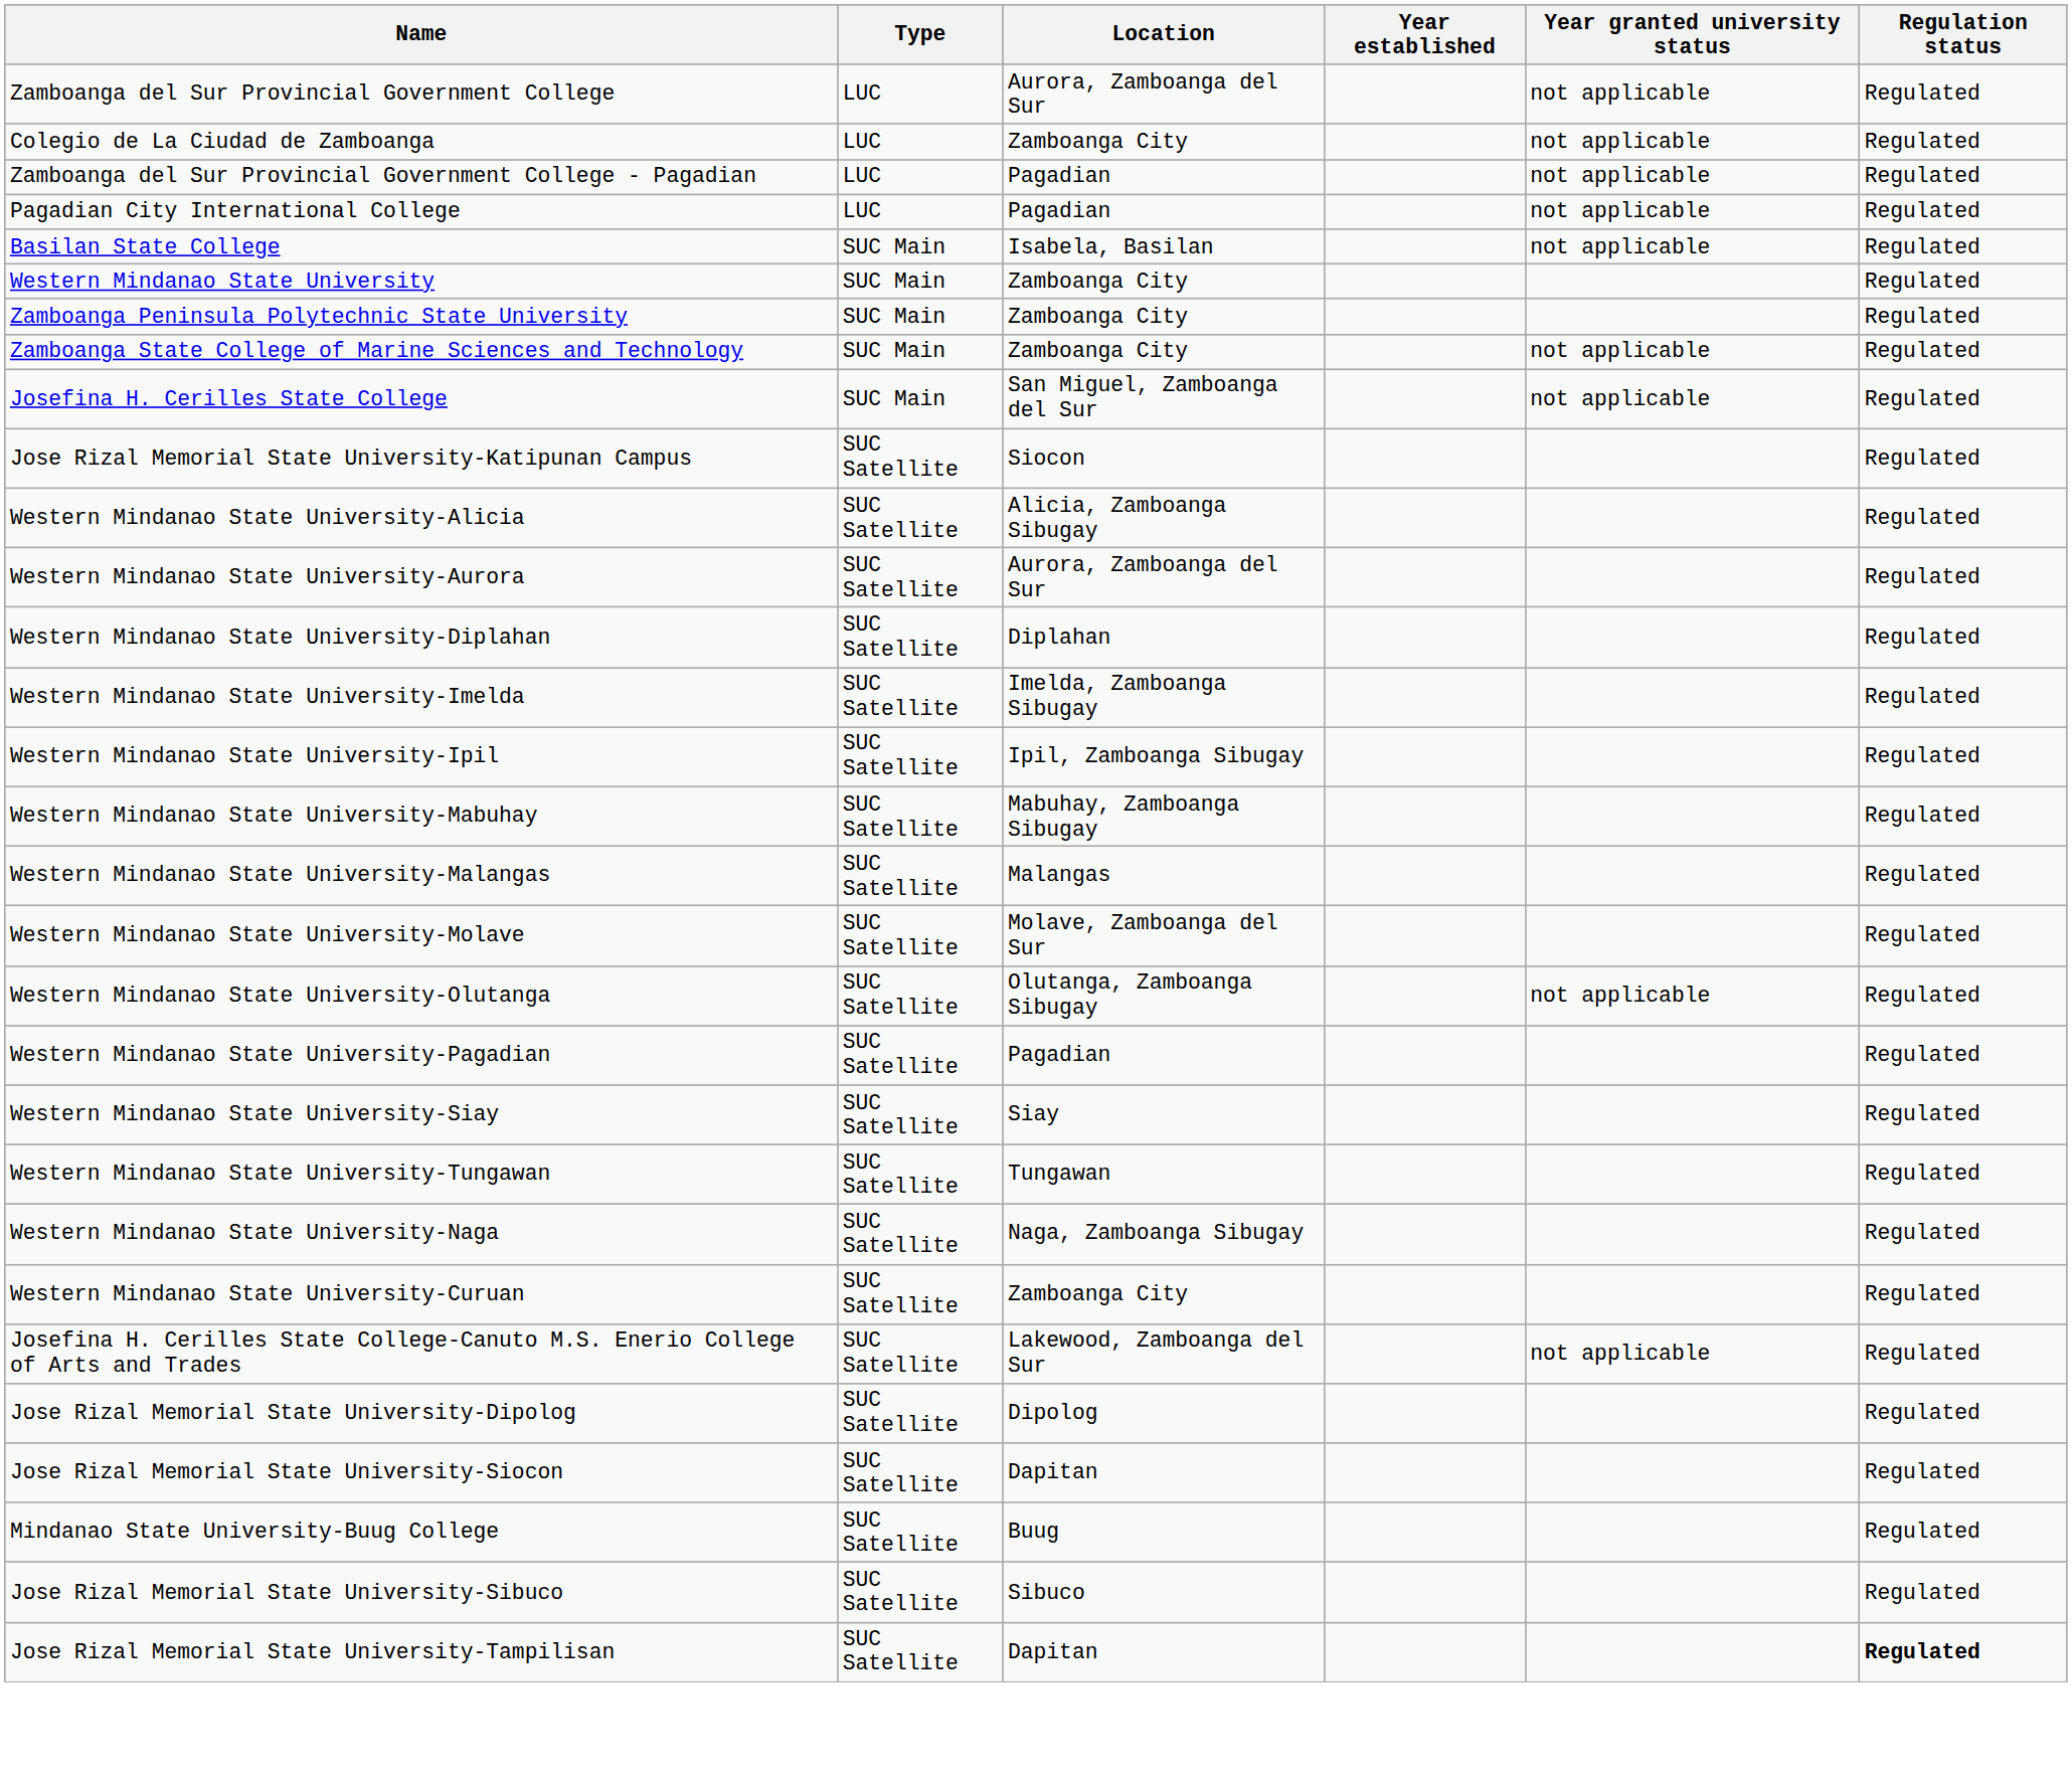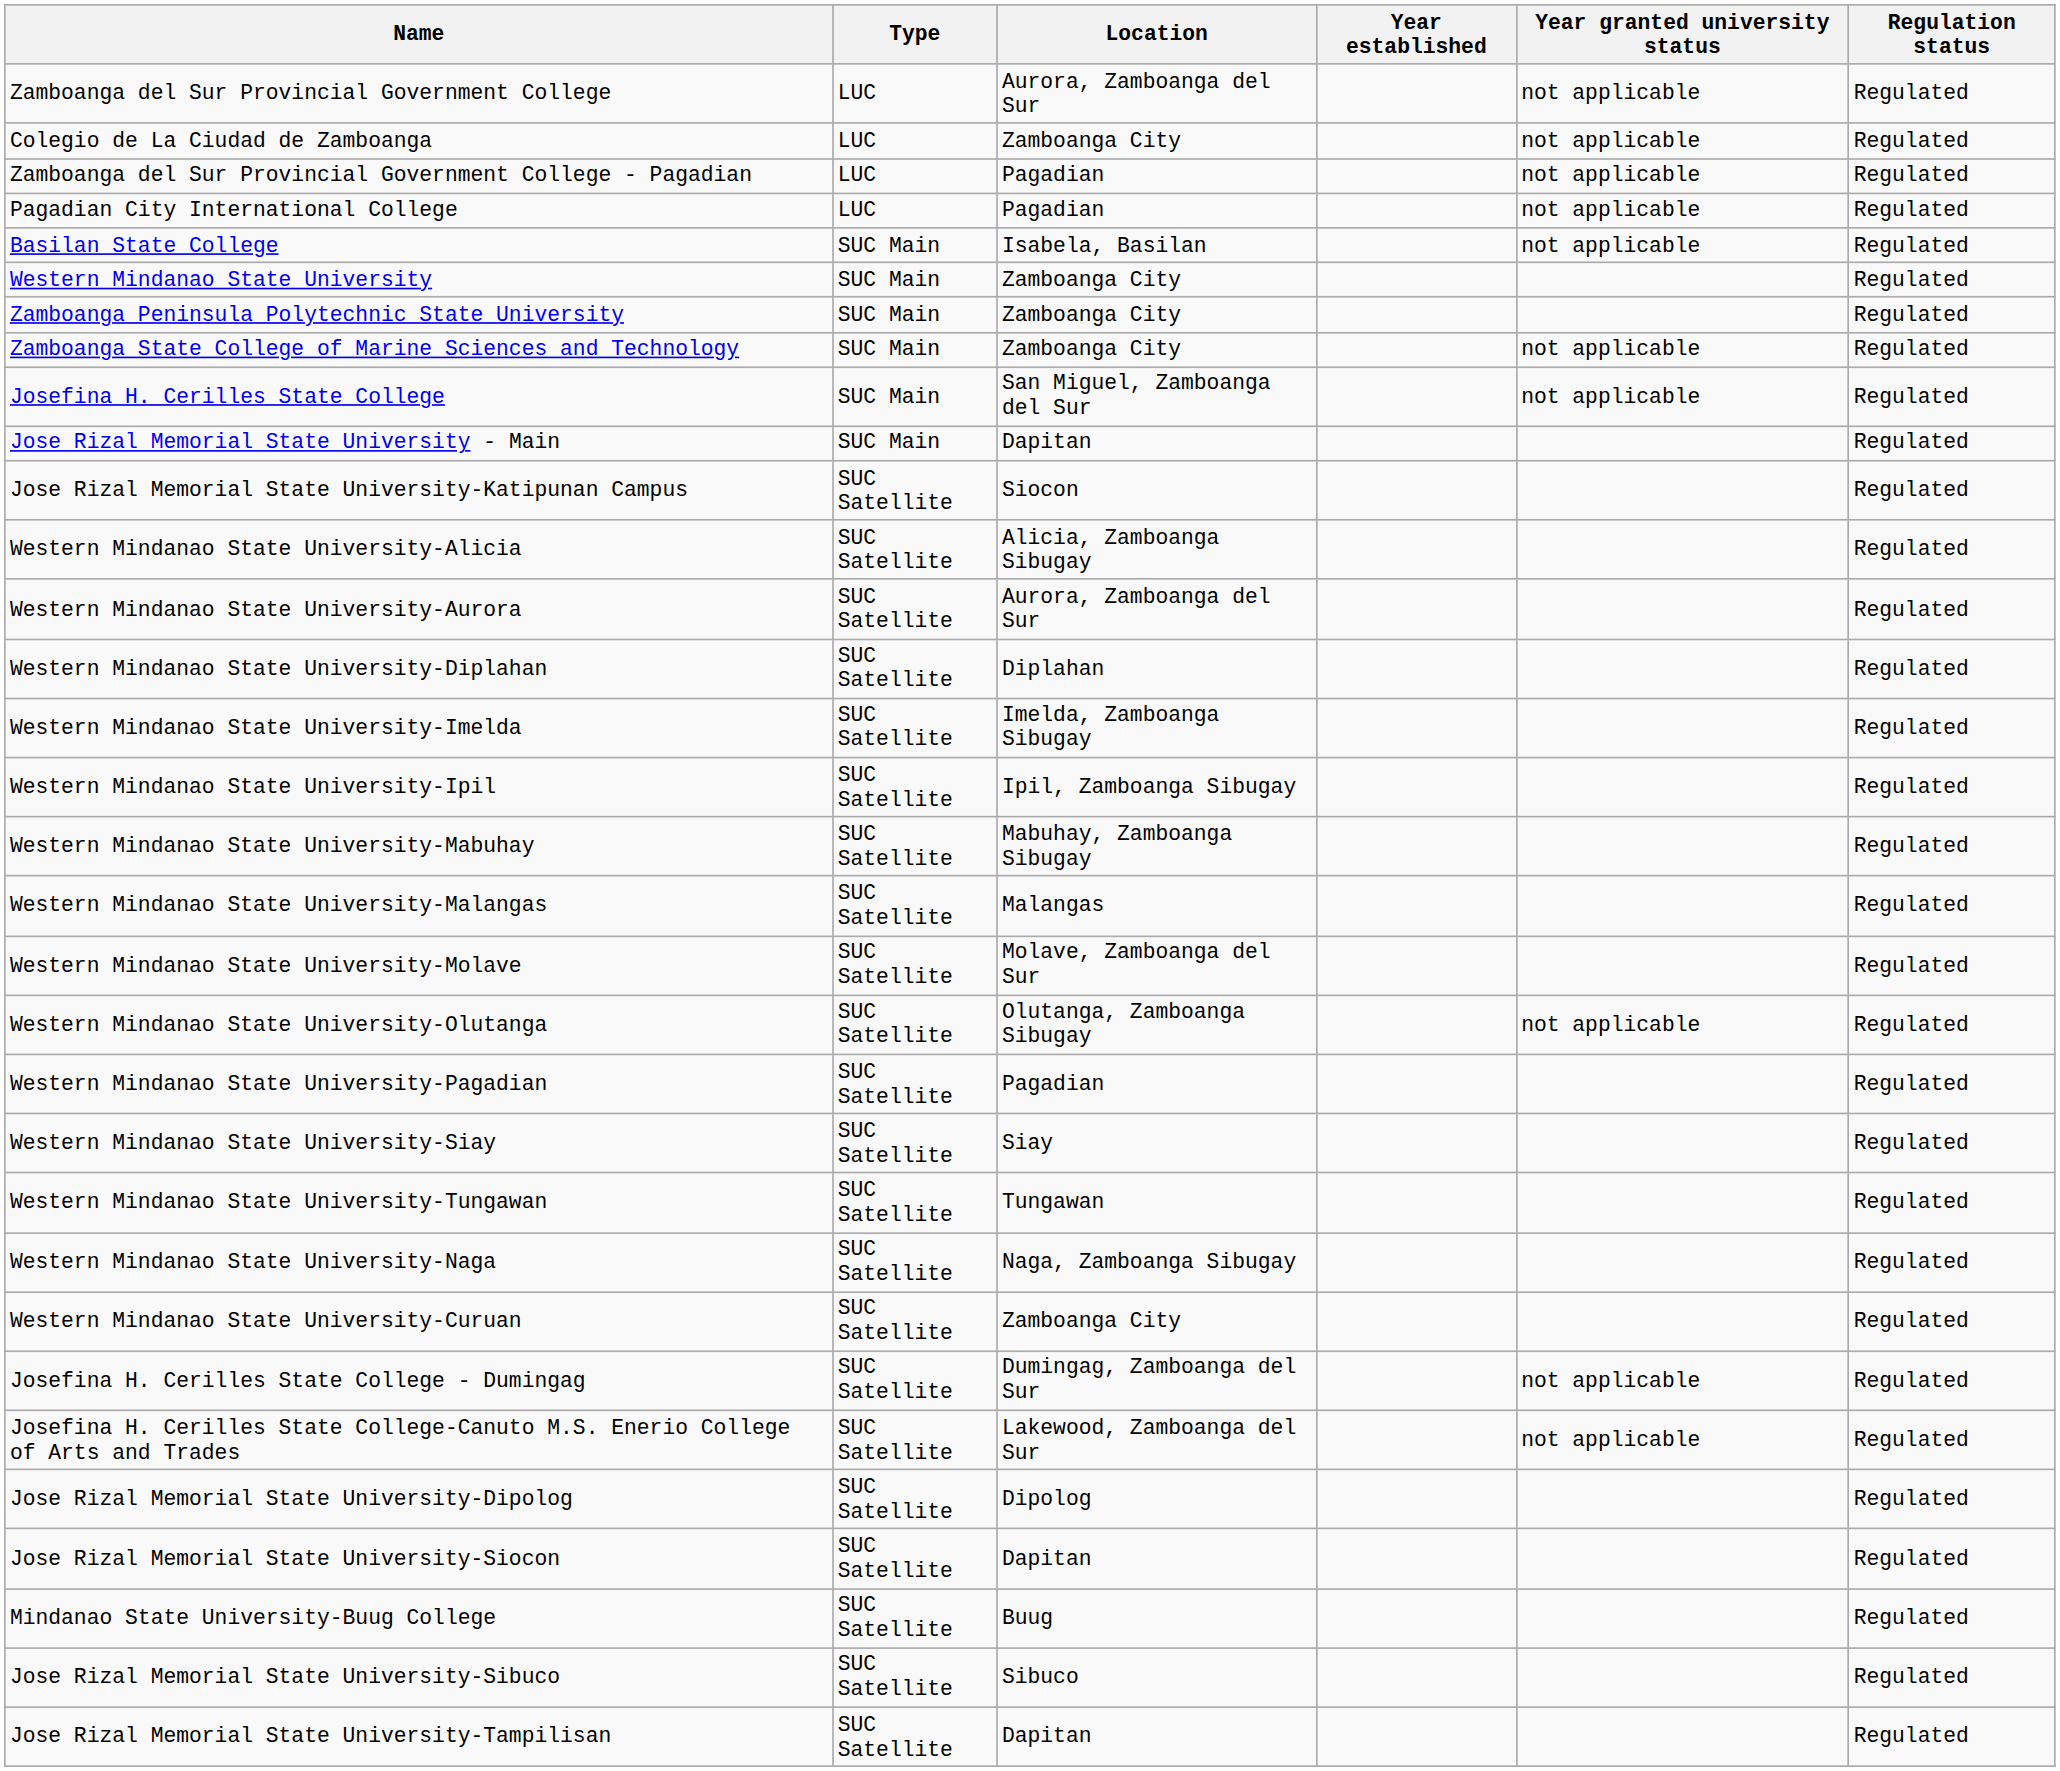+ row: Jose Rizal Memorial State University - Main | SUC Main | Dapitan | Regulated
+ row: Josefina H. Cerilles State College - Dumingag | SUC Satellite | Dumingag, Zamboanga del Sur | not applicable | Regulated
Jose Rizal Memorial State University-Tampilisan | Regulation status: bold -> normal
